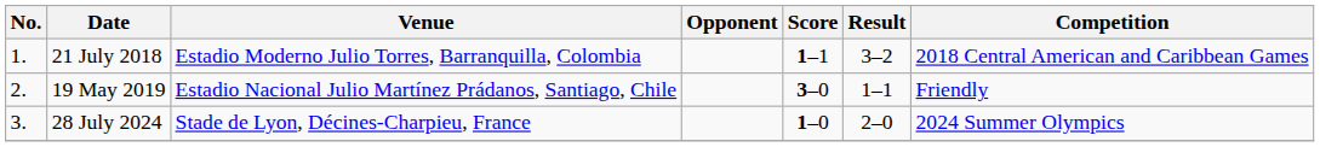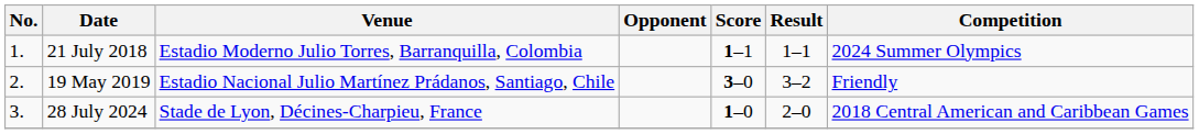21 July 2018 | Result: 3–2 -> 1–1
21 July 2018 | Competition: 2018 Central American and Caribbean Games -> 2024 Summer Olympics
19 May 2019 | Result: 1–1 -> 3–2
28 July 2024 | Competition: 2024 Summer Olympics -> 2018 Central American and Caribbean Games
